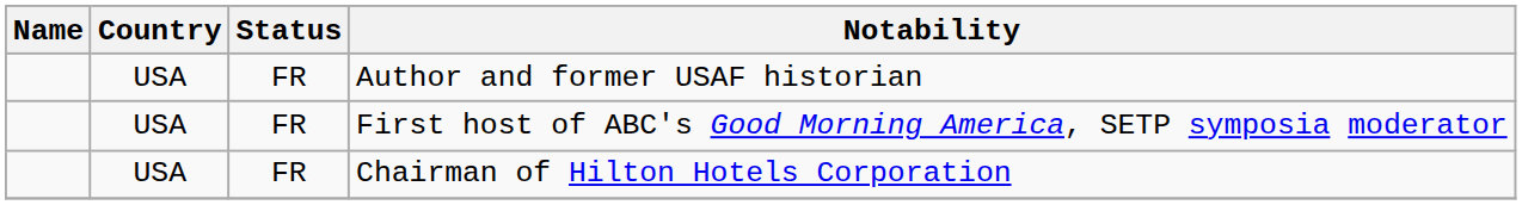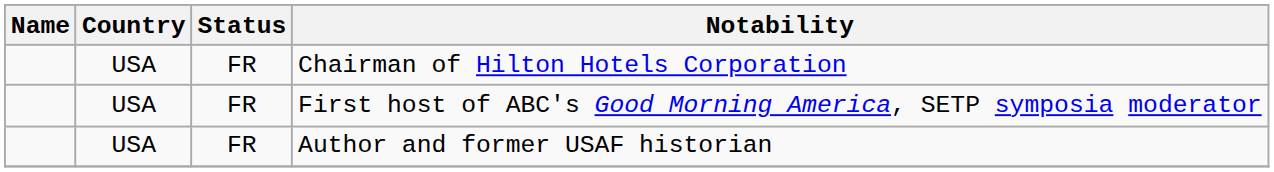rows swapped: Author and former USAF historian <-> Chairman of Hilton Hotels Corporation
